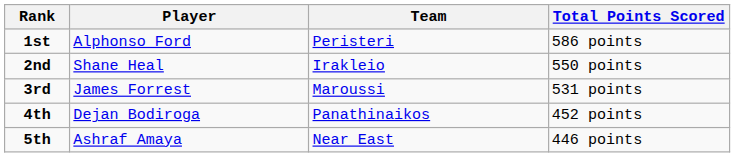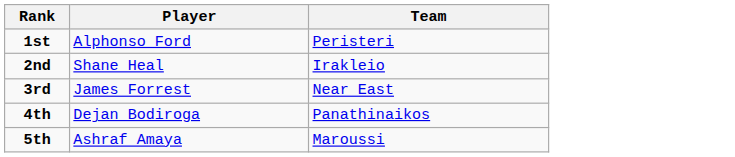- column: Total Points Scored | 586 points | 550 points | 531 points | 452 points | 446 points
3rd | Team: Maroussi -> Near East
5th | Team: Near East -> Maroussi
